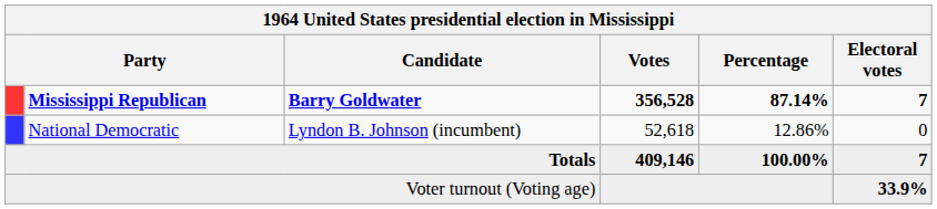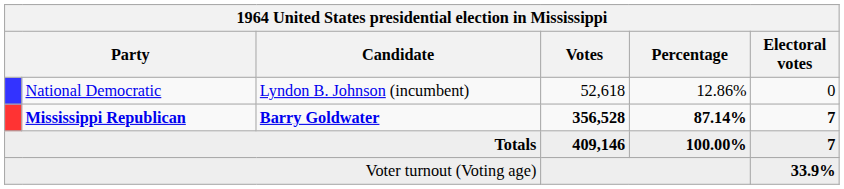rows swapped: Mississippi Republican <-> National Democratic
